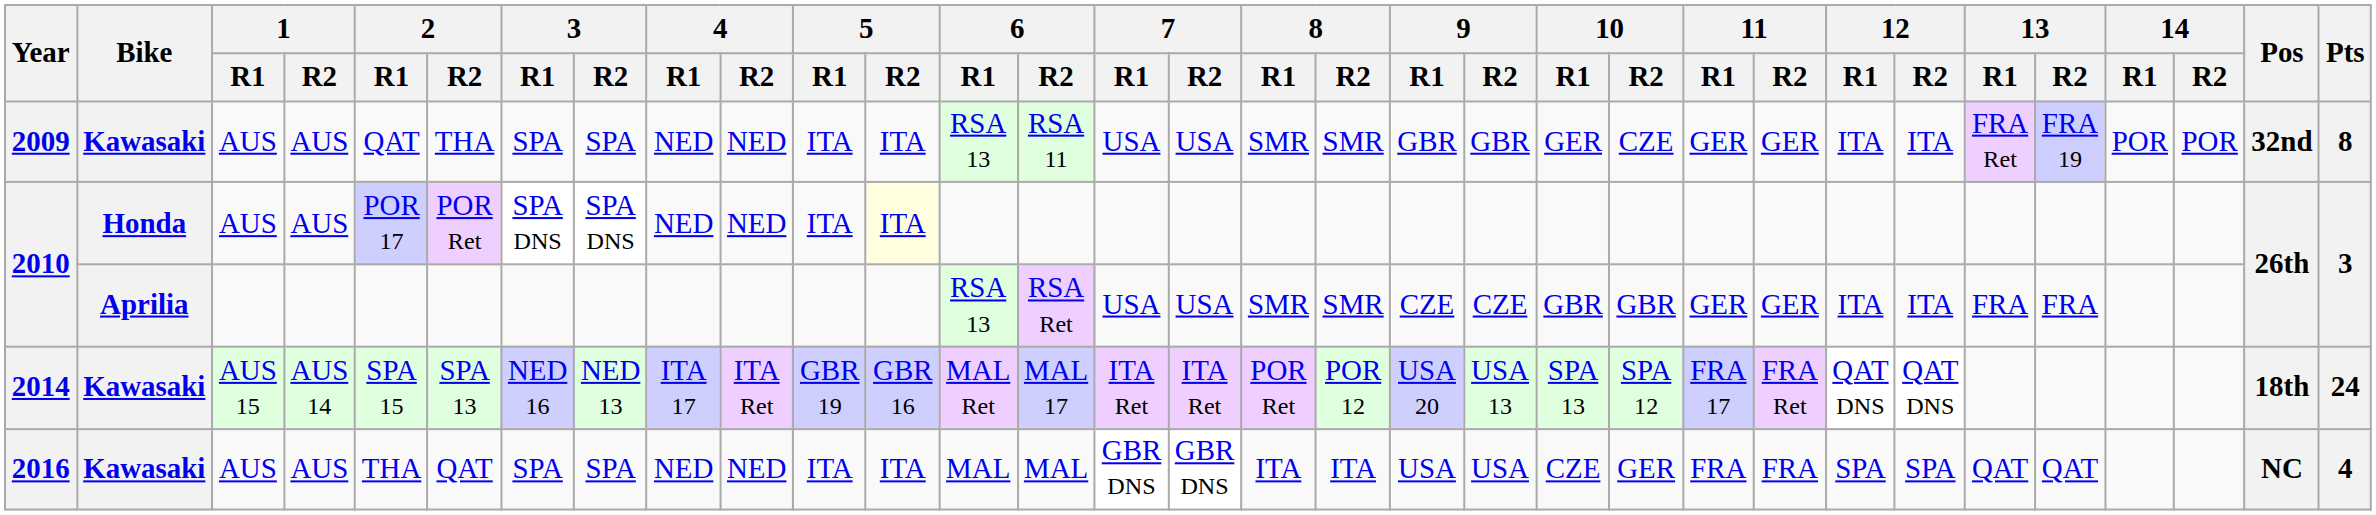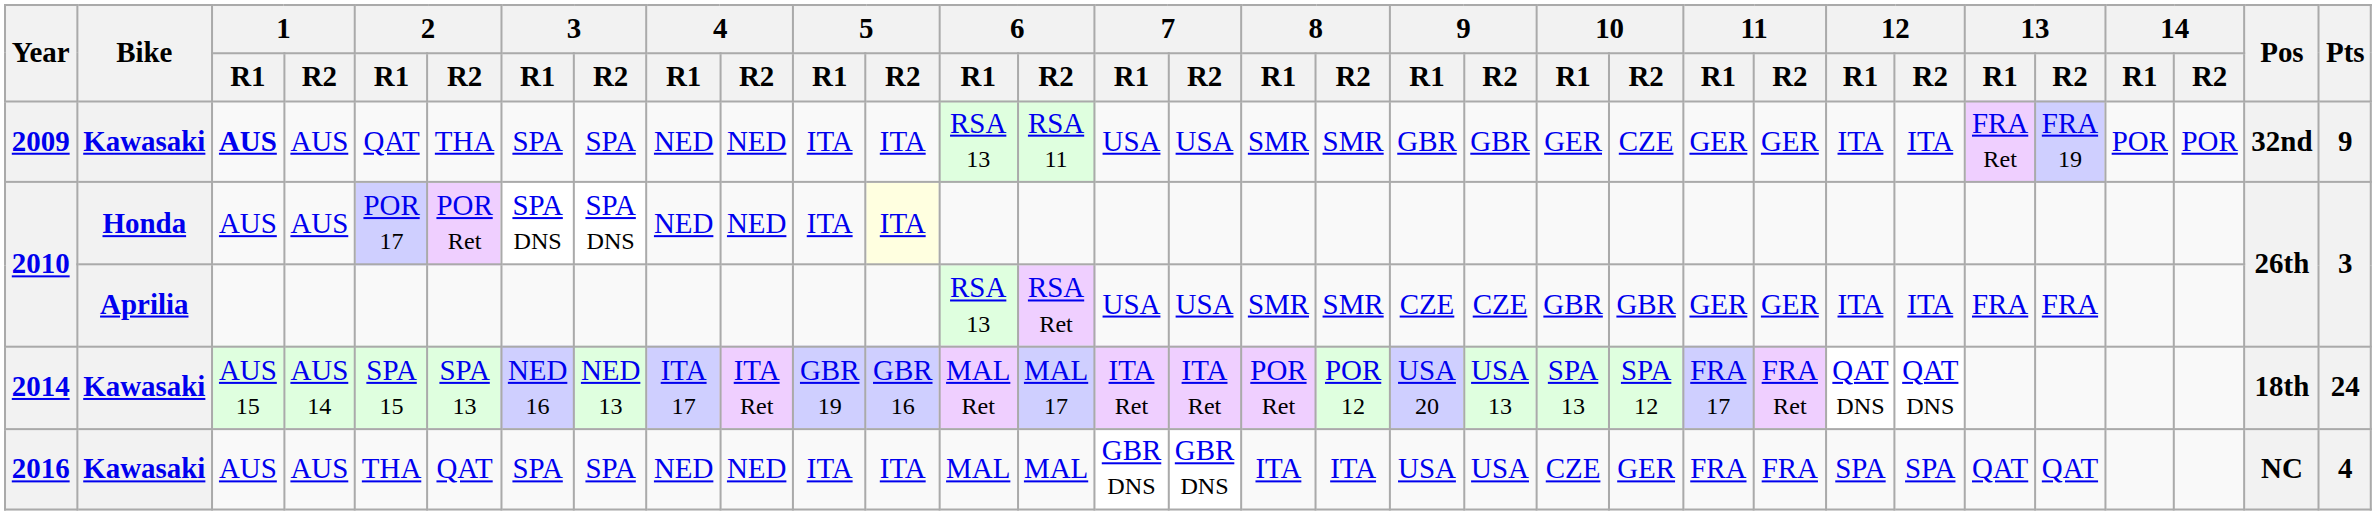2009 | 1 / R1: normal -> bold
2009 | Pts: 8 -> 9
